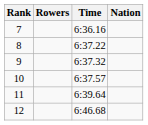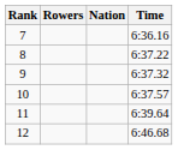columns swapped: Nation <-> Time
